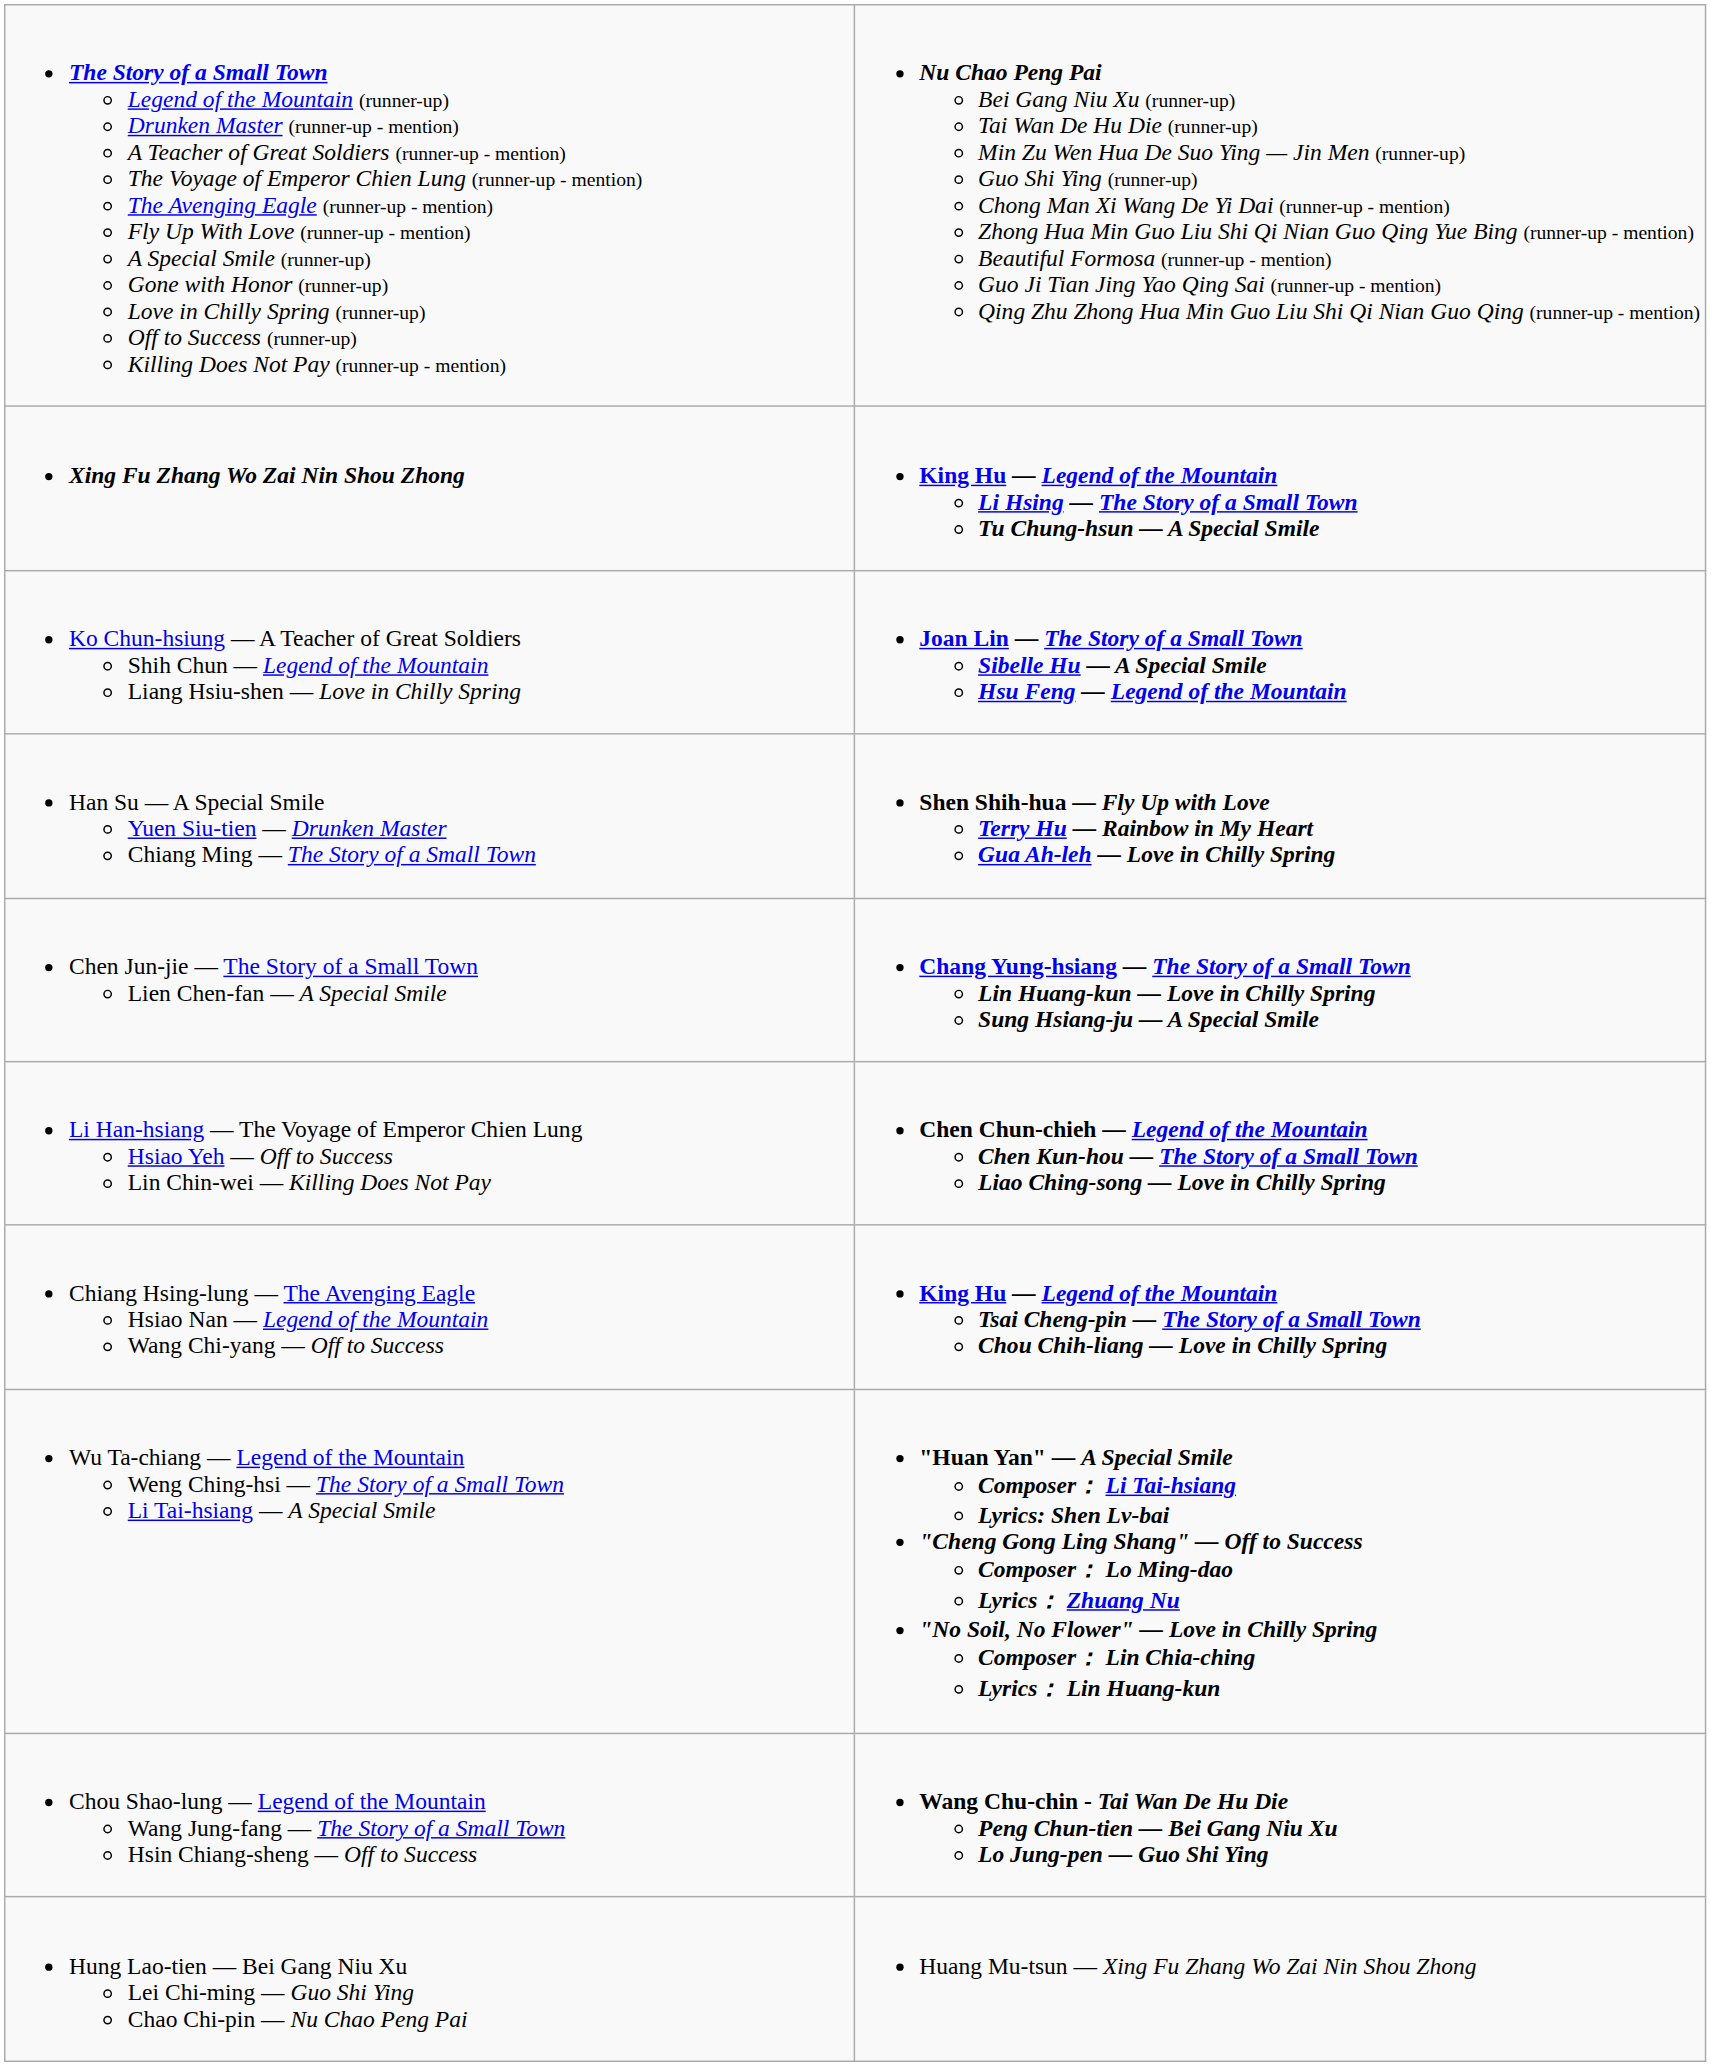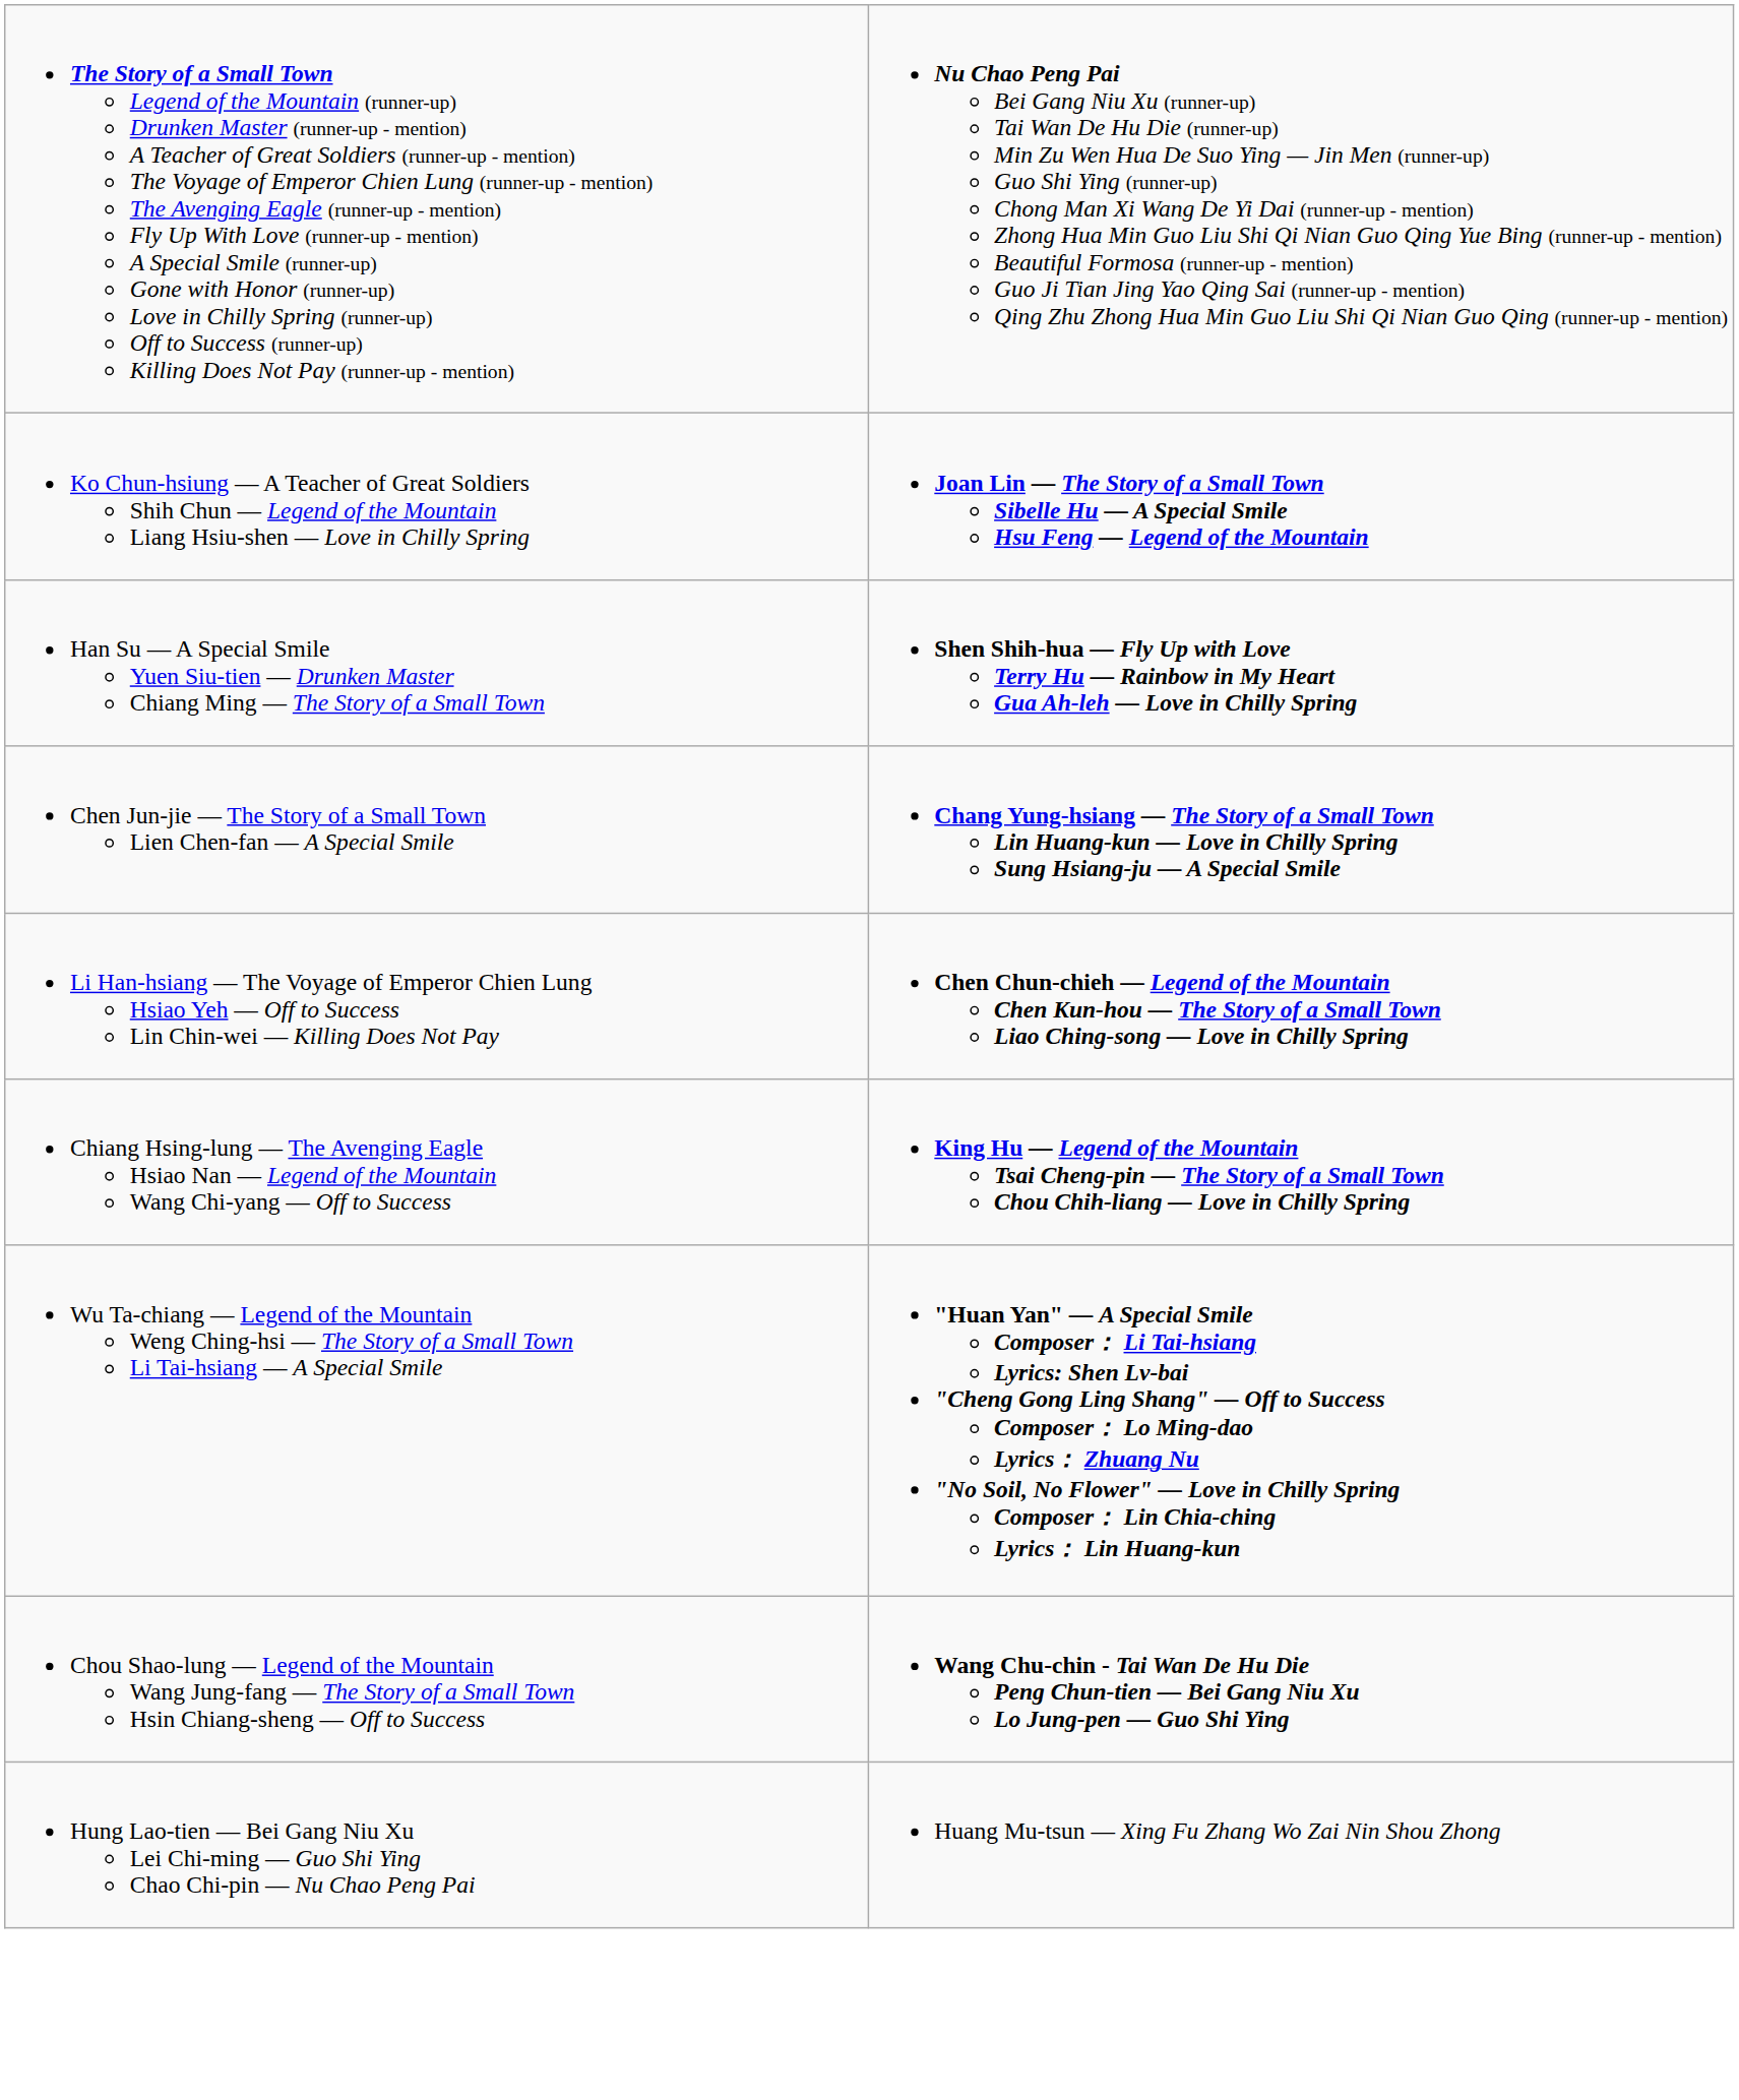- row: Xing Fu Zhang Wo Zai Nin Shou Zhong | King Hu — Legend of the Mountain Li Hsing — The Story of a Small Town Tu Chung-hsun — A Special Smile
